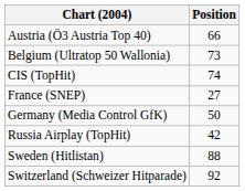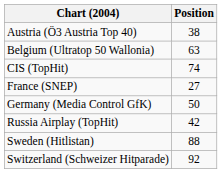Austria (Ö3 Austria Top 40) | Position: 66 -> 38
Belgium (Ultratop 50 Wallonia) | Position: 73 -> 63
